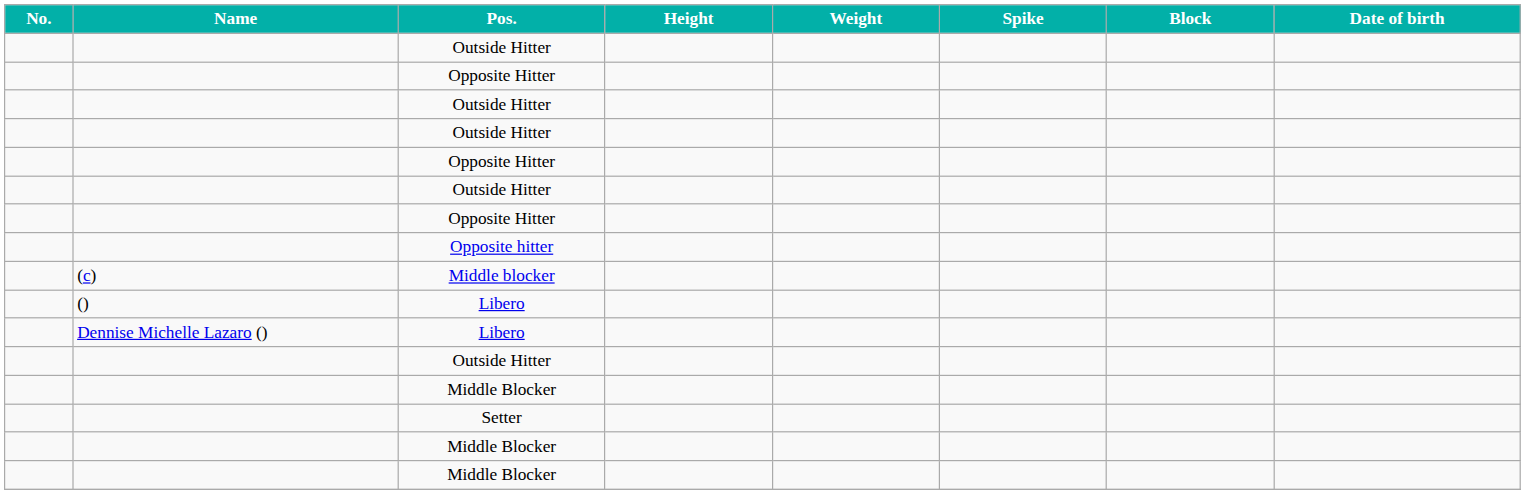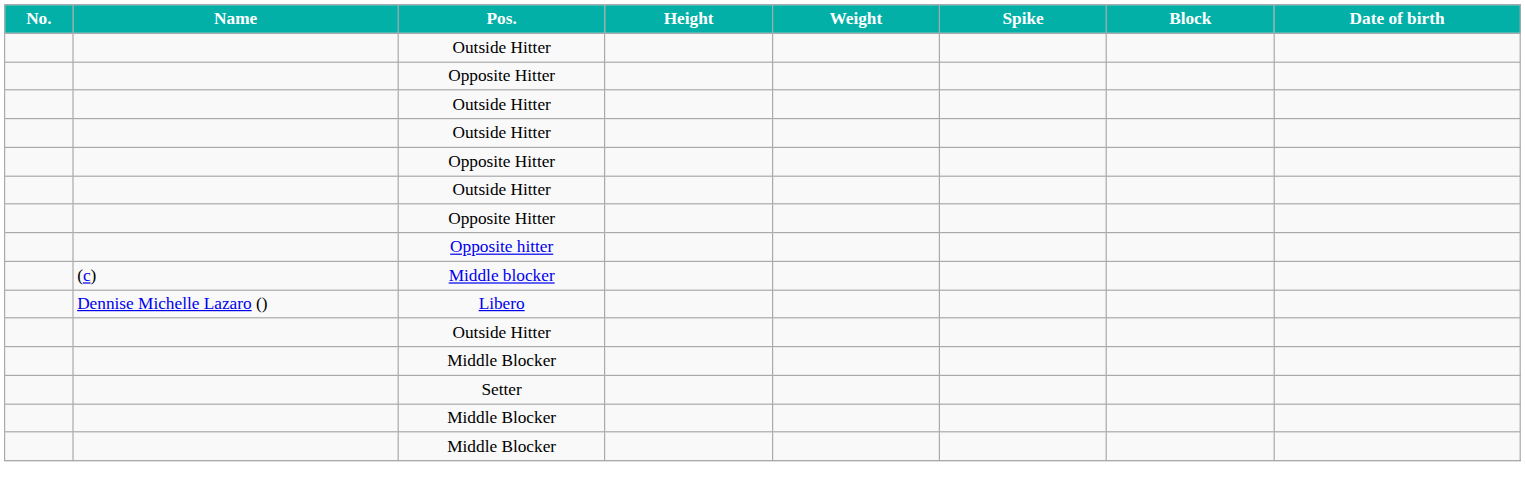- row: () | Libero
